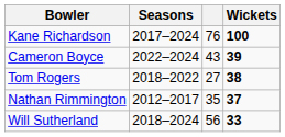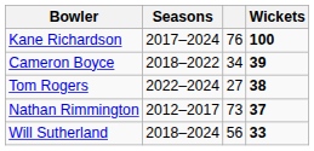Cameron Boyce | Seasons: 2022–2024 -> 2018–2022
Cameron Boyce | column 3: 43 -> 34
Tom Rogers | Seasons: 2018–2022 -> 2022–2024
Nathan Rimmington | column 3: 35 -> 73
